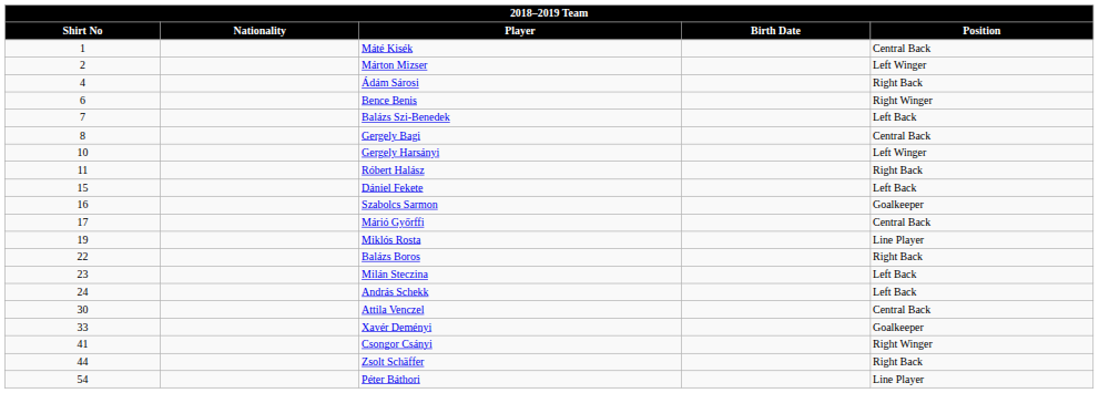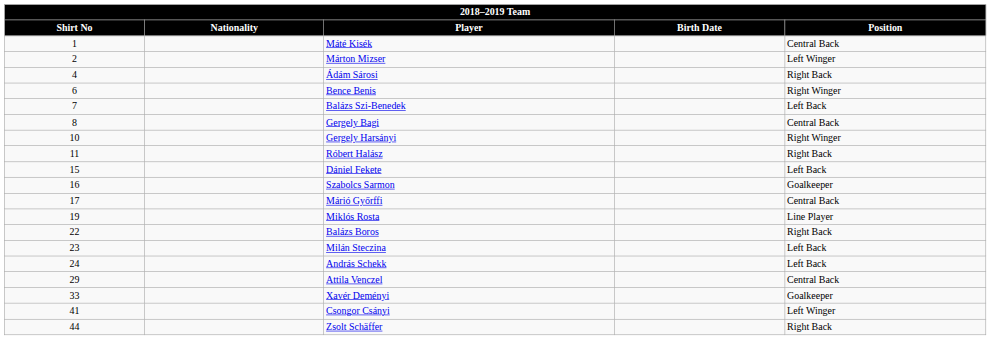Gergely Harsányi | Position: Left Winger -> Right Winger
Attila Venczel | Shirt No: 30 -> 29
Csongor Csányi | Position: Right Winger -> Left Winger
- row: 54 | Péter Báthori | Line Player
